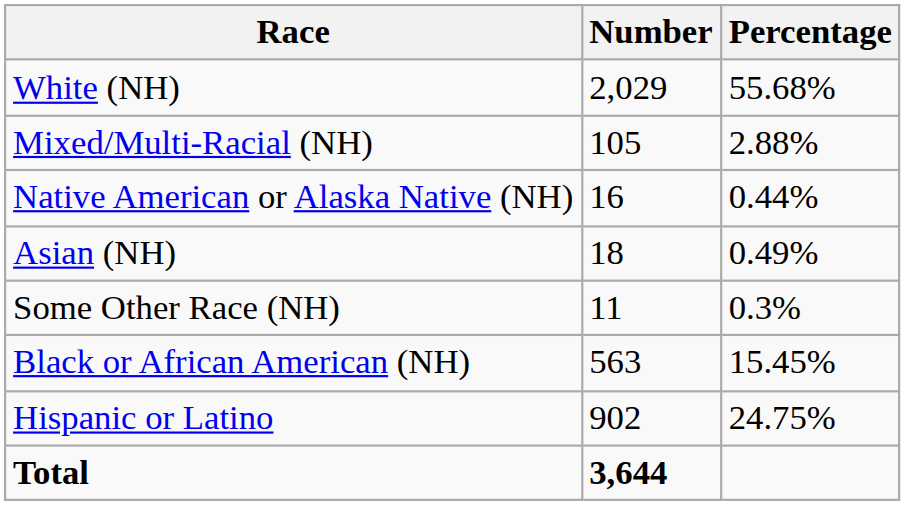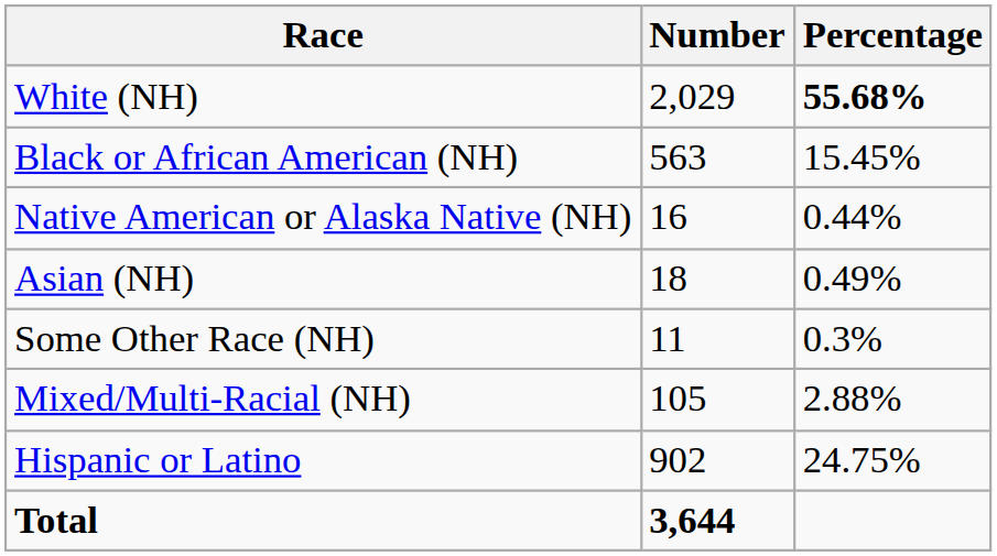White (NH) | Percentage: normal -> bold
rows swapped: Black or African American (NH) <-> Mixed/Multi-Racial (NH)
